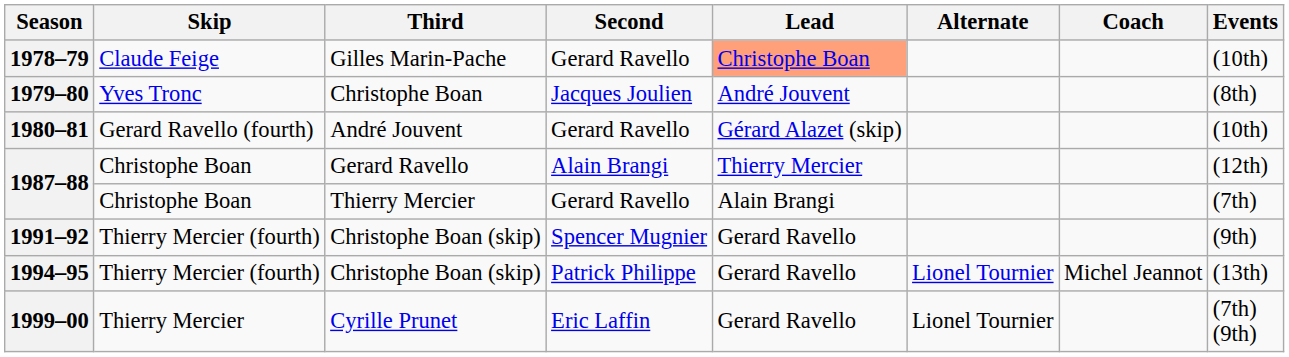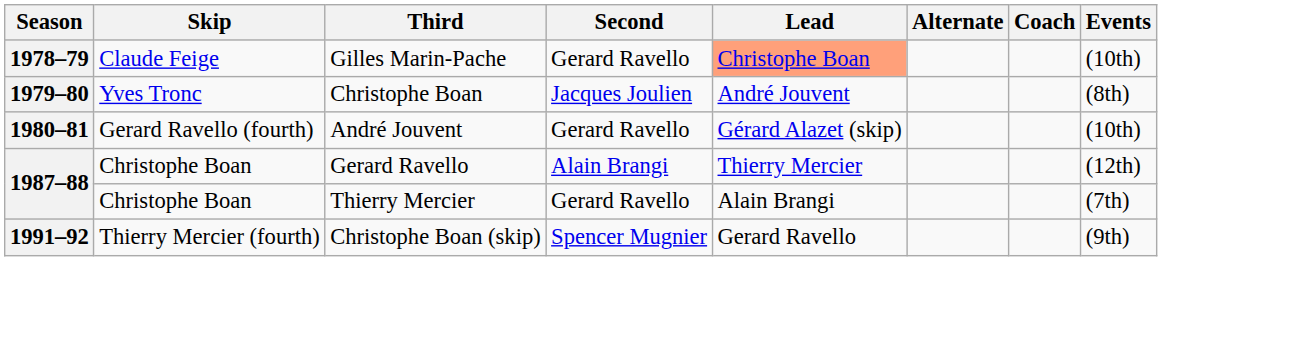- row: 1994–95 | Thierry Mercier (fourth) | Christophe Boan (skip) | Patrick Philippe | Gerard Ravello | Lionel Tournier | Michel Jeannot | (13th)
- row: 1999–00 | Thierry Mercier | Cyrille Prunet | Eric Laffin | Gerard Ravello | Lionel Tournier | (7th) (9th)
